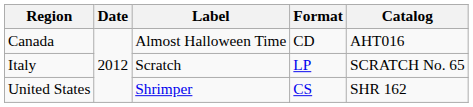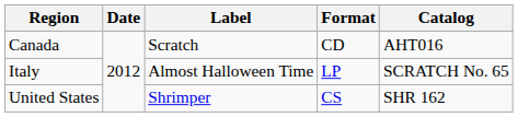Canada | Label: Almost Halloween Time -> Scratch
Italy | Label: Scratch -> Almost Halloween Time
